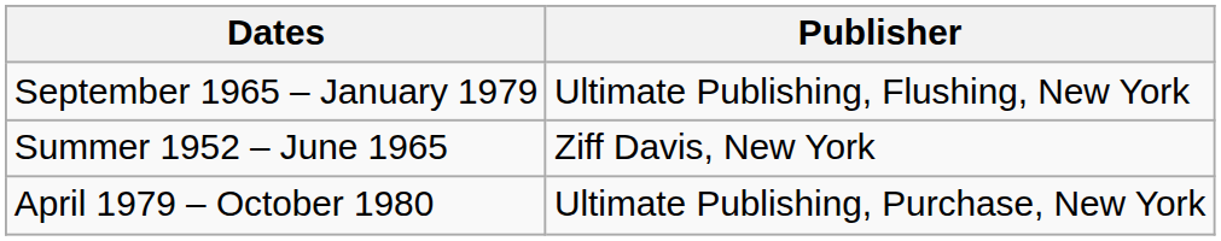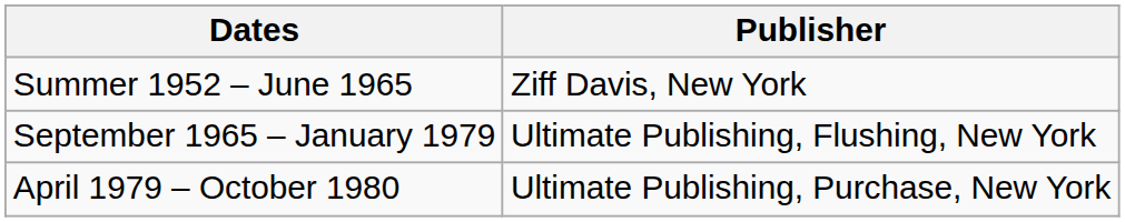rows swapped: Summer 1952 – June 1965 <-> September 1965 – January 1979
